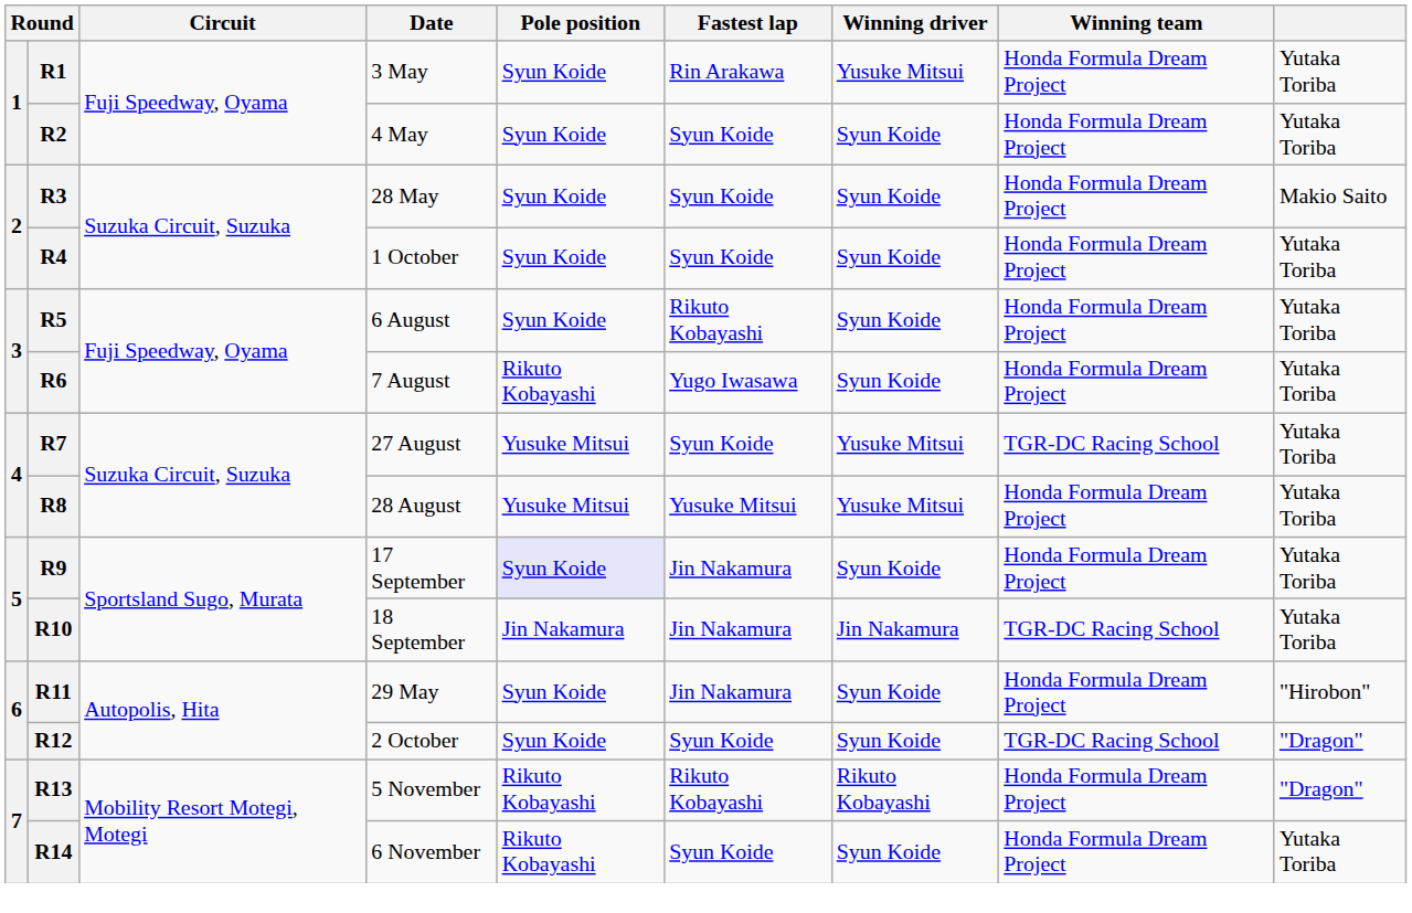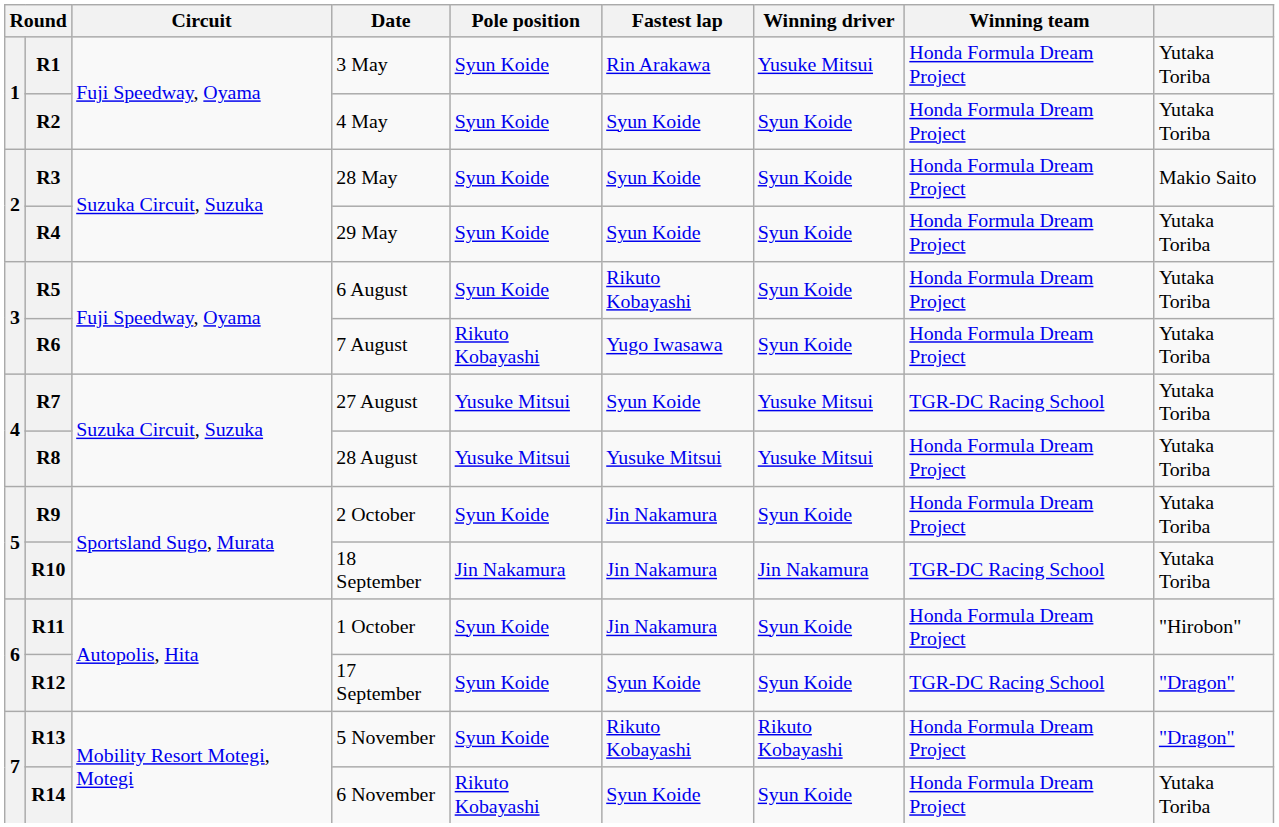R4 | Date: 1 October -> 29 May
R9 | Date: 17 September -> 2 October
R9 | Pole position: lavender background -> no background
R11 | Date: 29 May -> 1 October
R12 | Date: 2 October -> 17 September
R13 | Pole position: Rikuto Kobayashi -> Syun Koide
